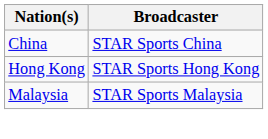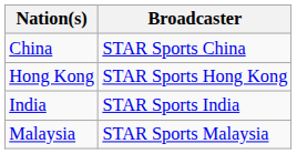+ row: India | STAR Sports India
